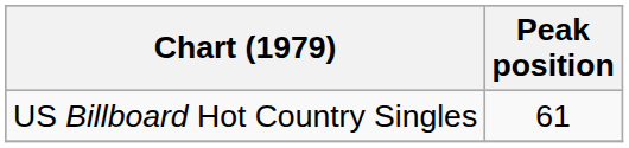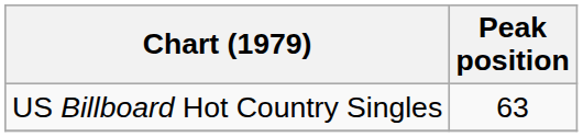US Billboard Hot Country Singles | Peak position: 61 -> 63
